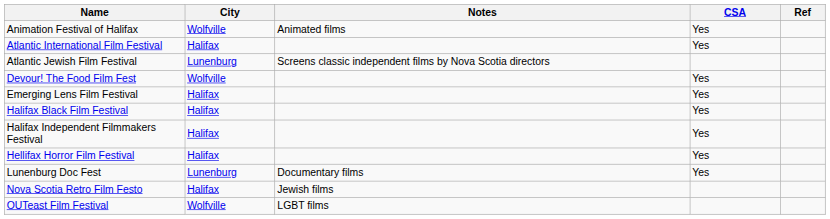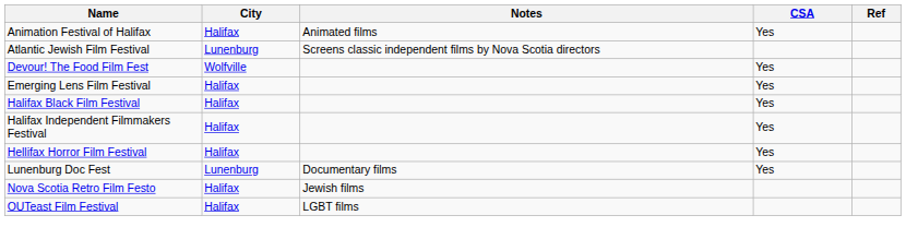Animation Festival of Halifax | City: Wolfville -> Halifax
- row: Atlantic International Film Festival | Halifax | Yes
OUTeast Film Festival | City: Wolfville -> Halifax
